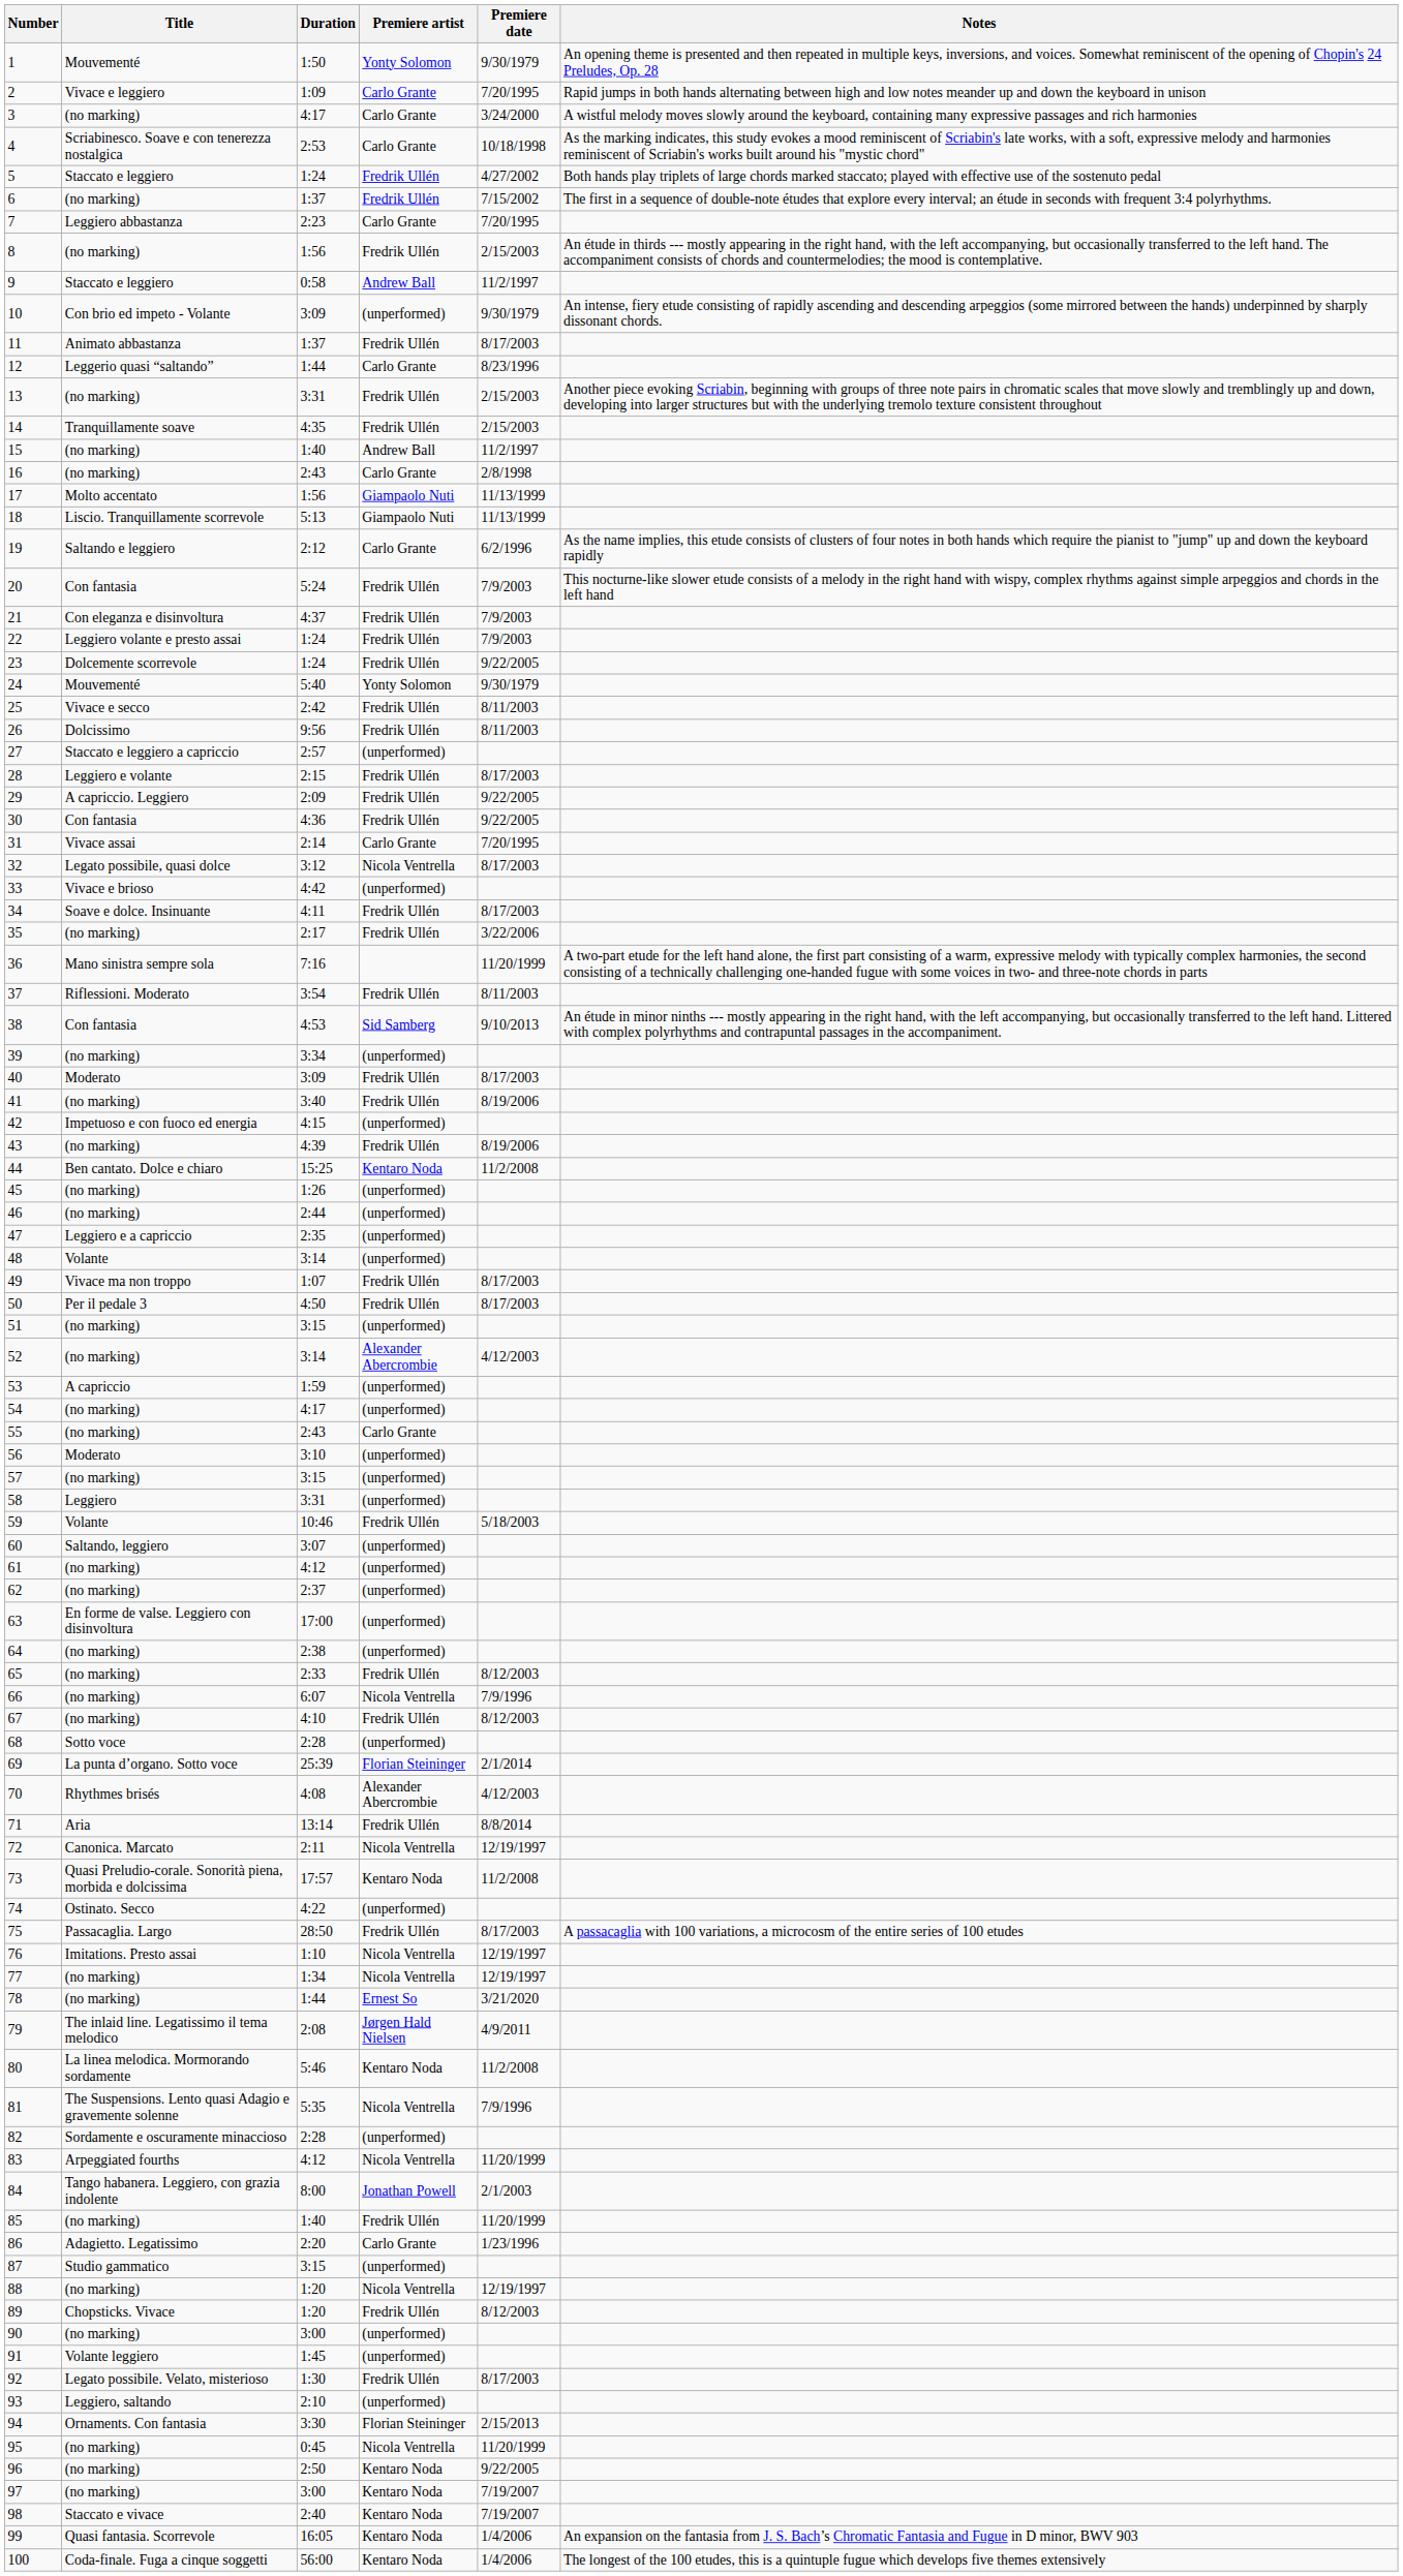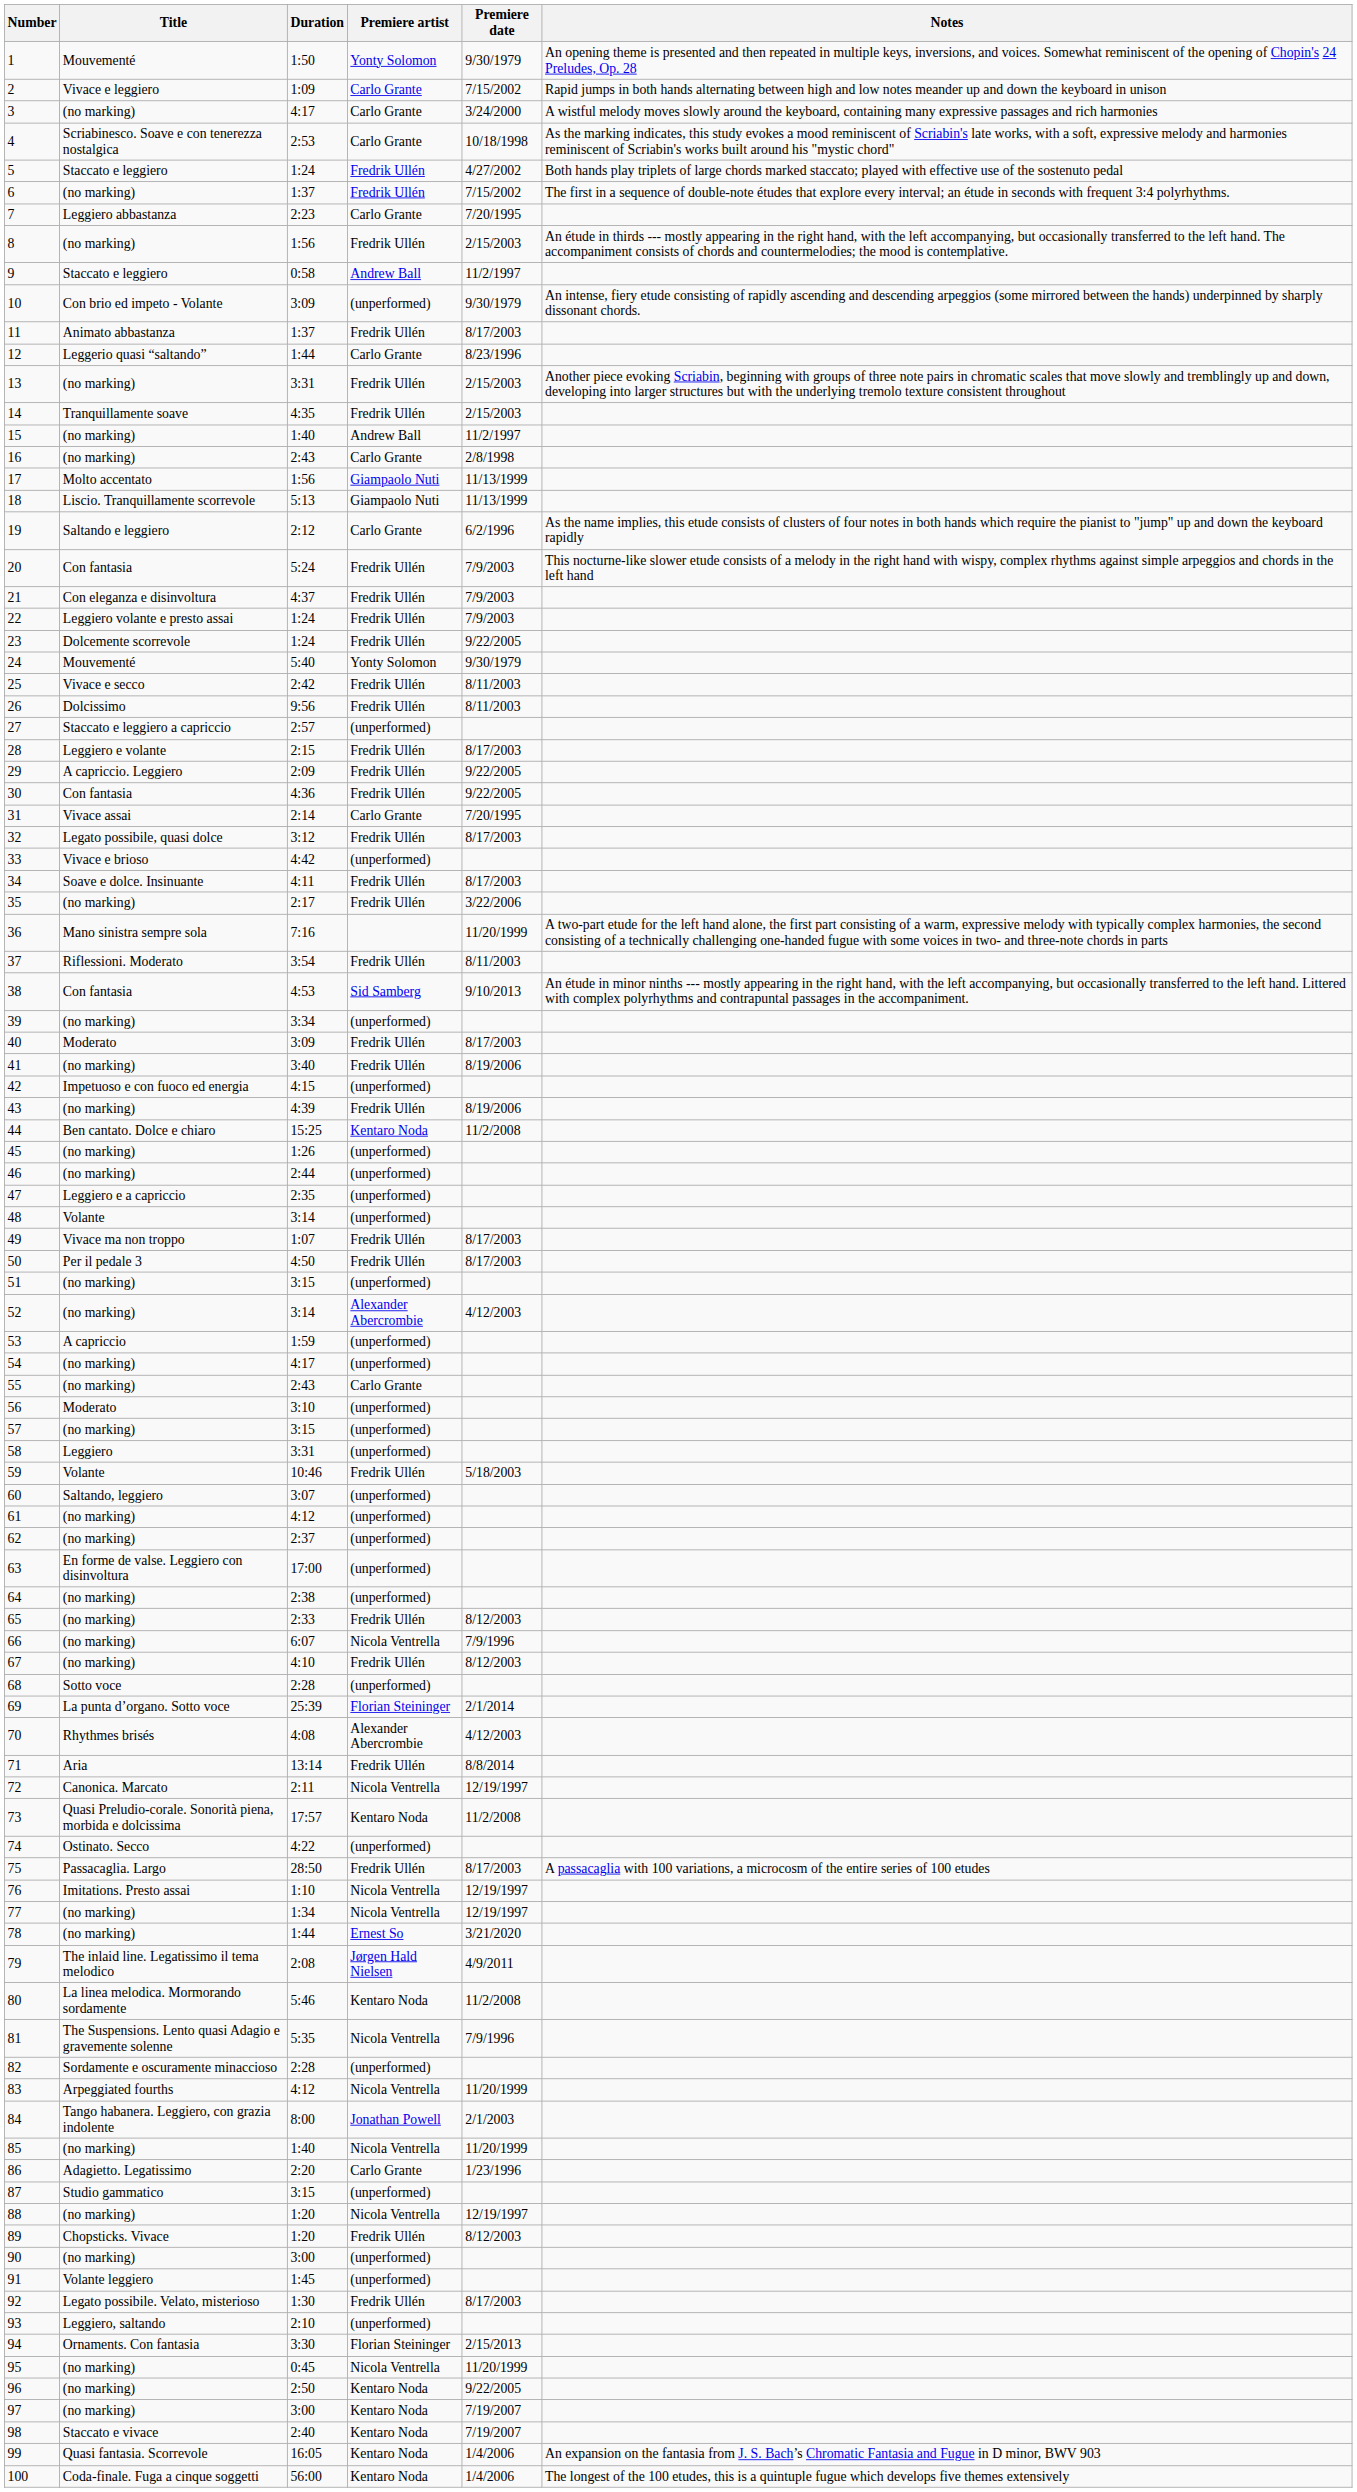2 | Premiere date: 7/20/1995 -> 7/15/2002
32 | Premiere artist: Nicola Ventrella -> Fredrik Ullén
85 | Premiere artist: Fredrik Ullén -> Nicola Ventrella
